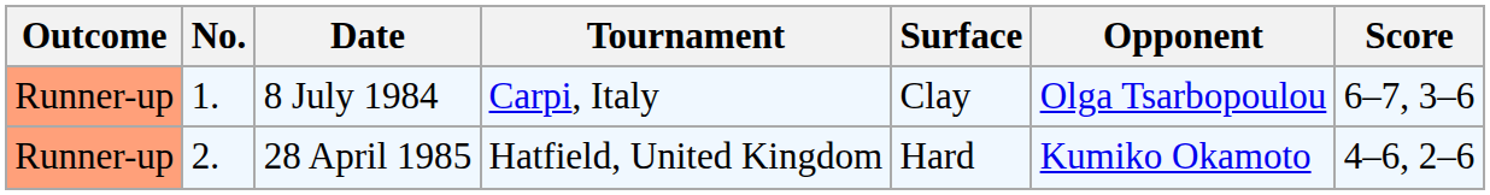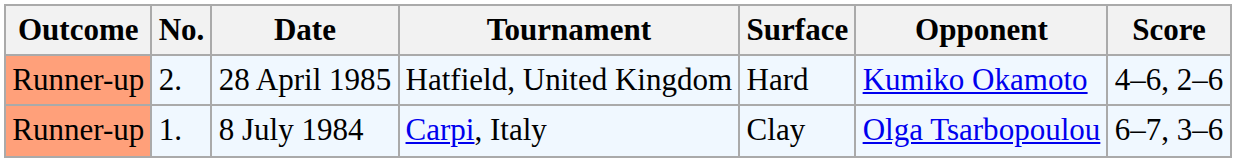rows swapped: 8 July 1984 <-> 28 April 1985
